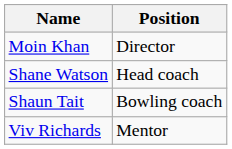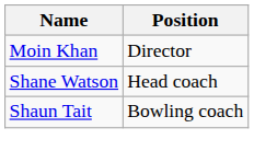- row: Viv Richards | Mentor
